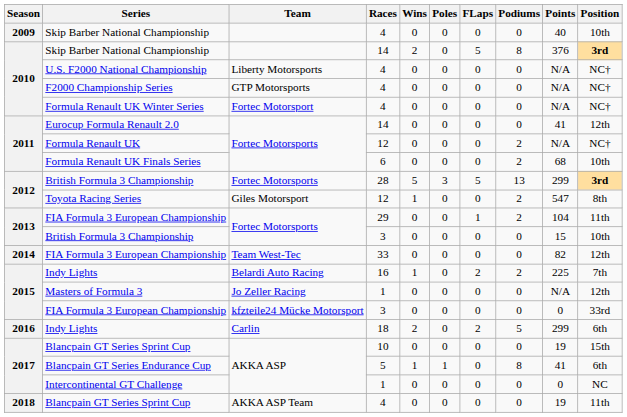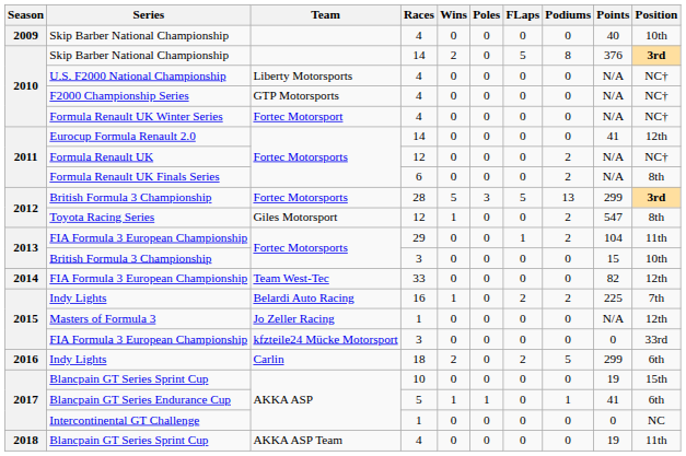Formula Renault UK Finals Series | Points: 68 -> N/A
Formula Renault UK Finals Series | Position: 10th -> 8th
Blancpain GT Series Endurance Cup | Podiums: 8 -> 1
